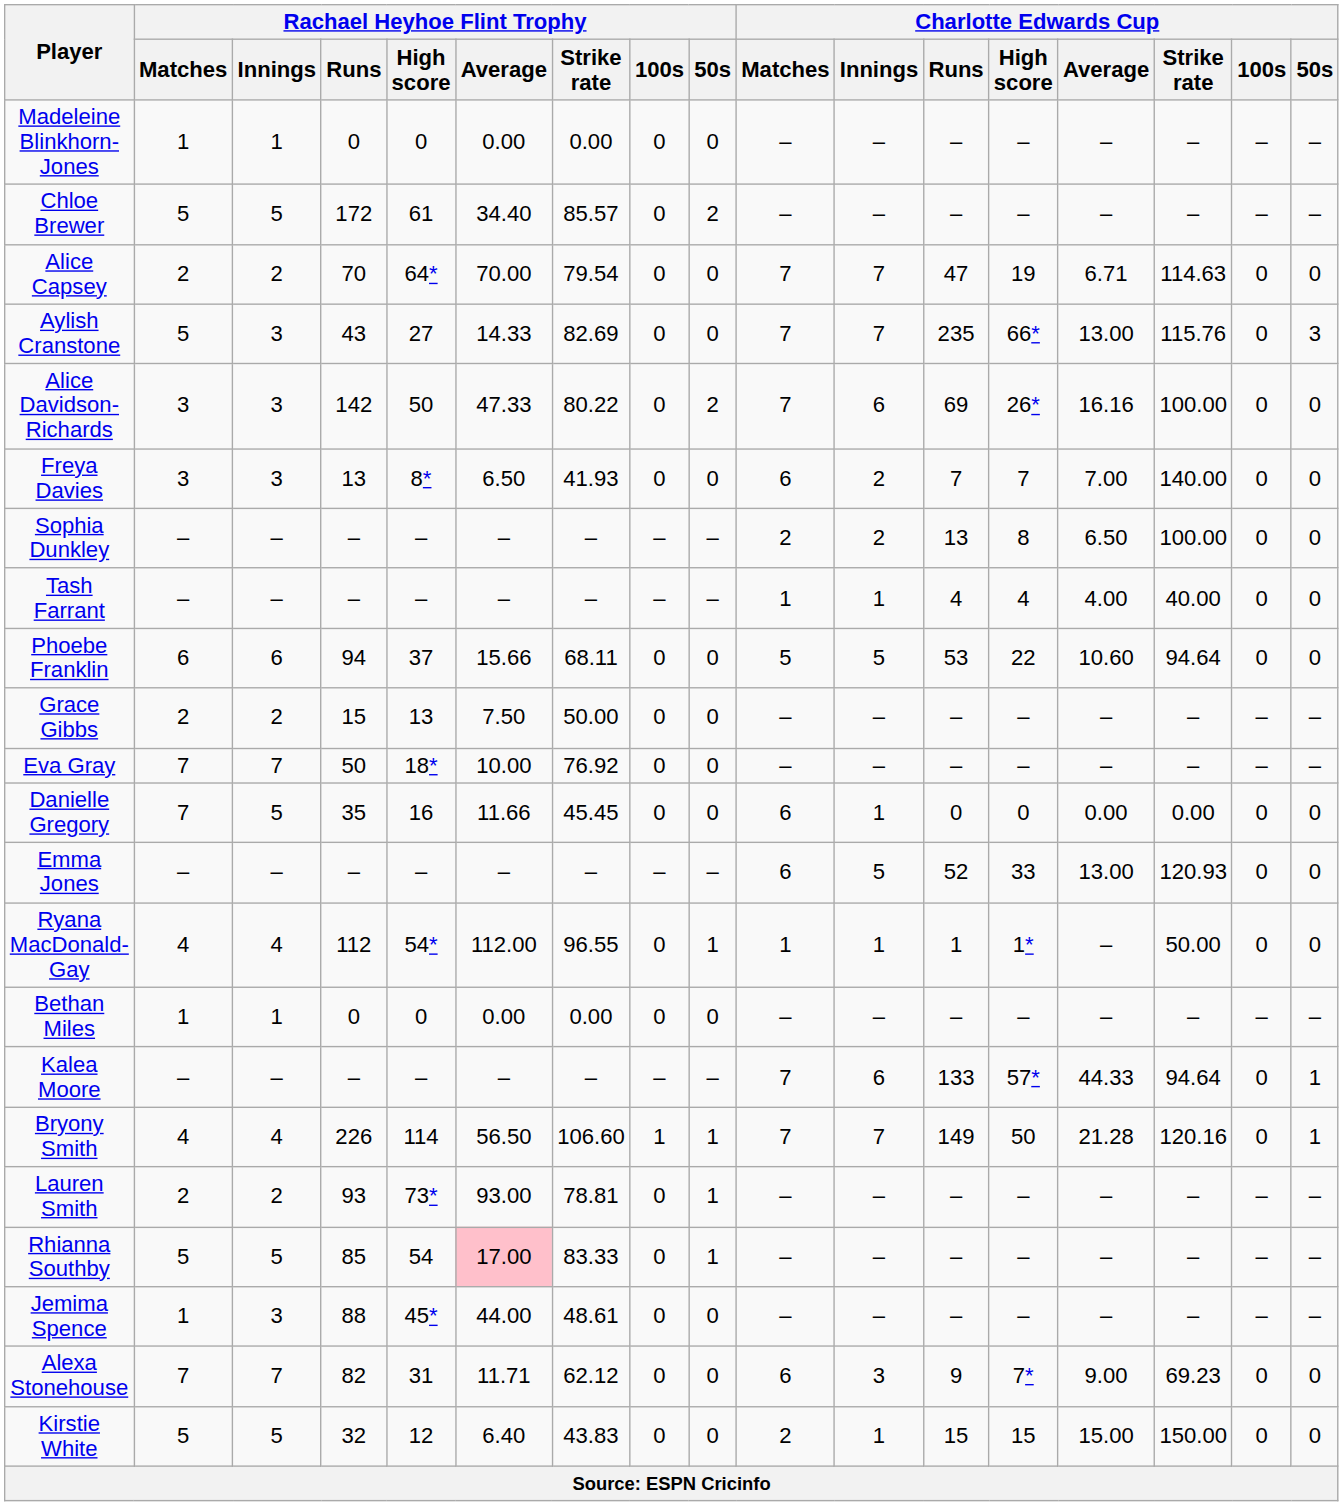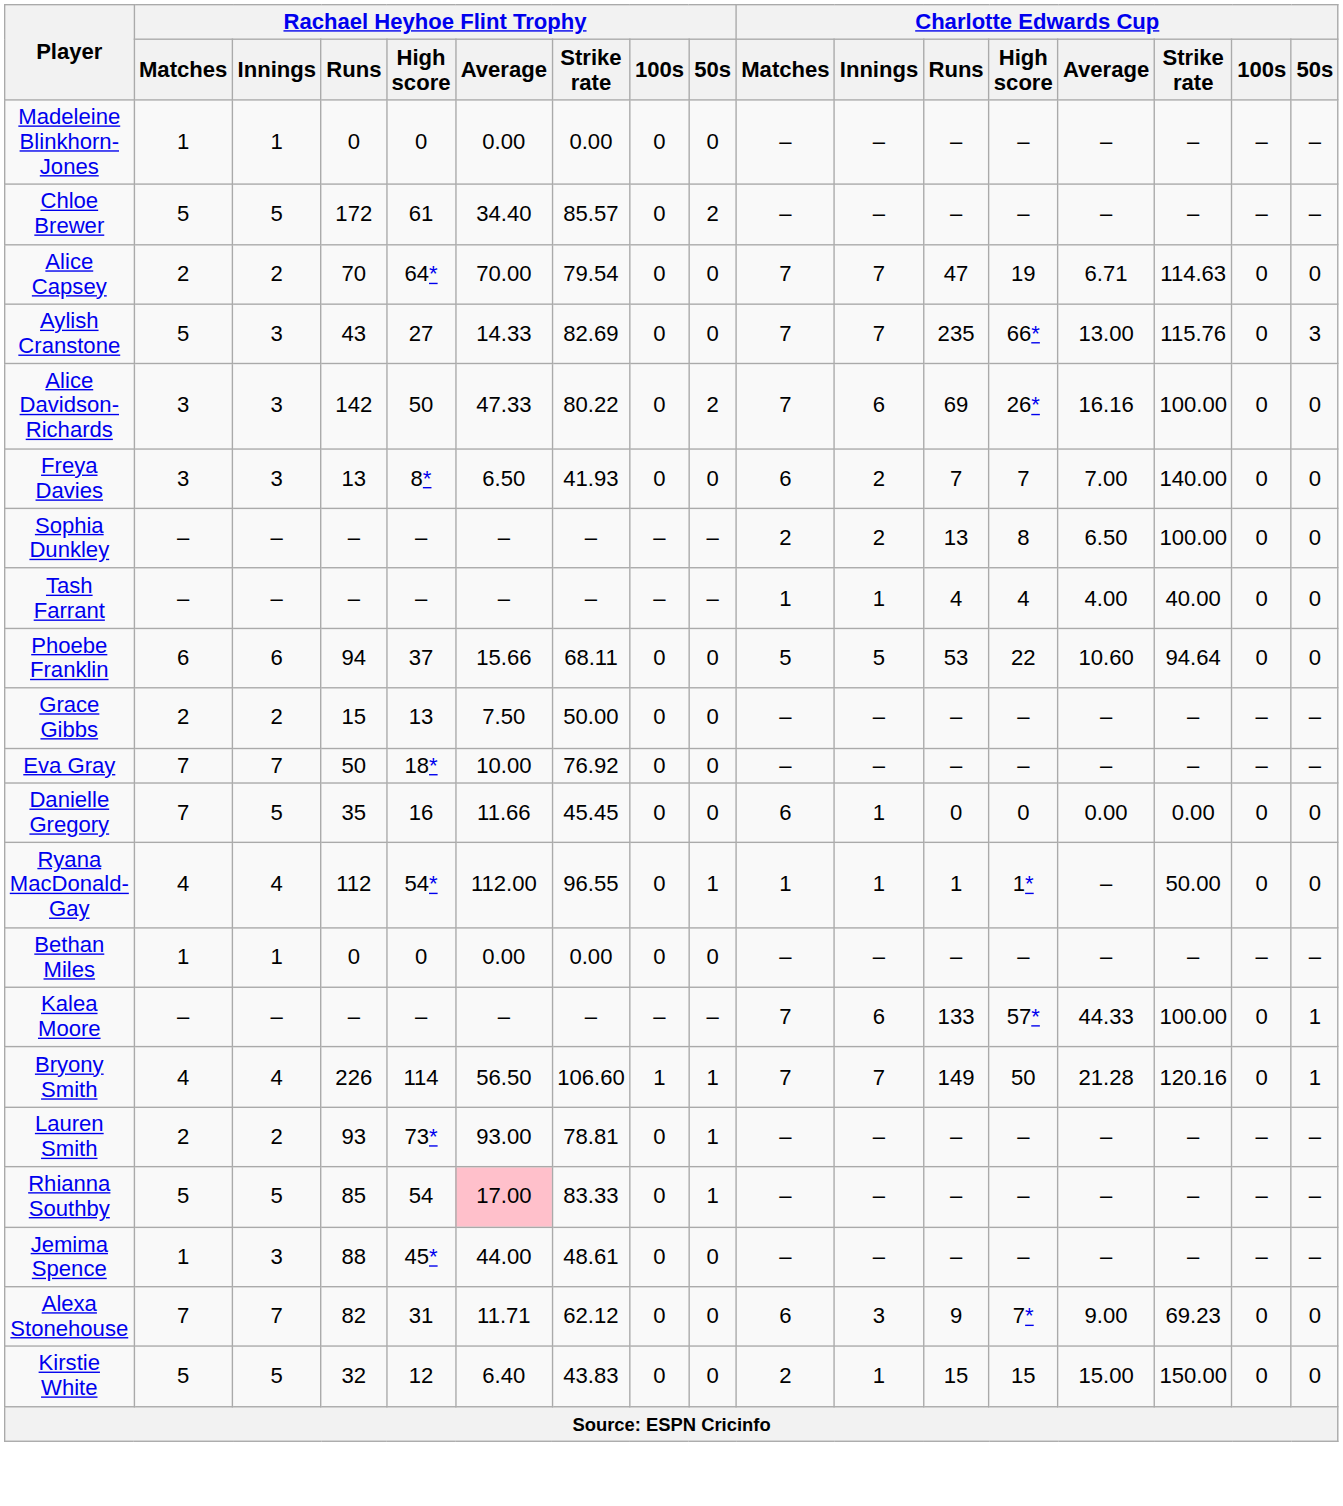- row: Emma Jones | – | – | – | – | – | – | – | – | 6 | 5 | 52 | 33 | 13.00 | 120.93 | 0 | 0
Kalea Moore | Charlotte Edwards Cup / Strike rate: 94.64 -> 100.00
